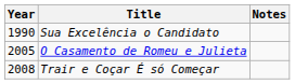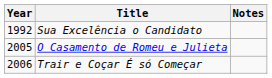Sua Excelência o Candidato | Year: 1990 -> 1992
Trair e Coçar É só Começar | Year: 2008 -> 2006
